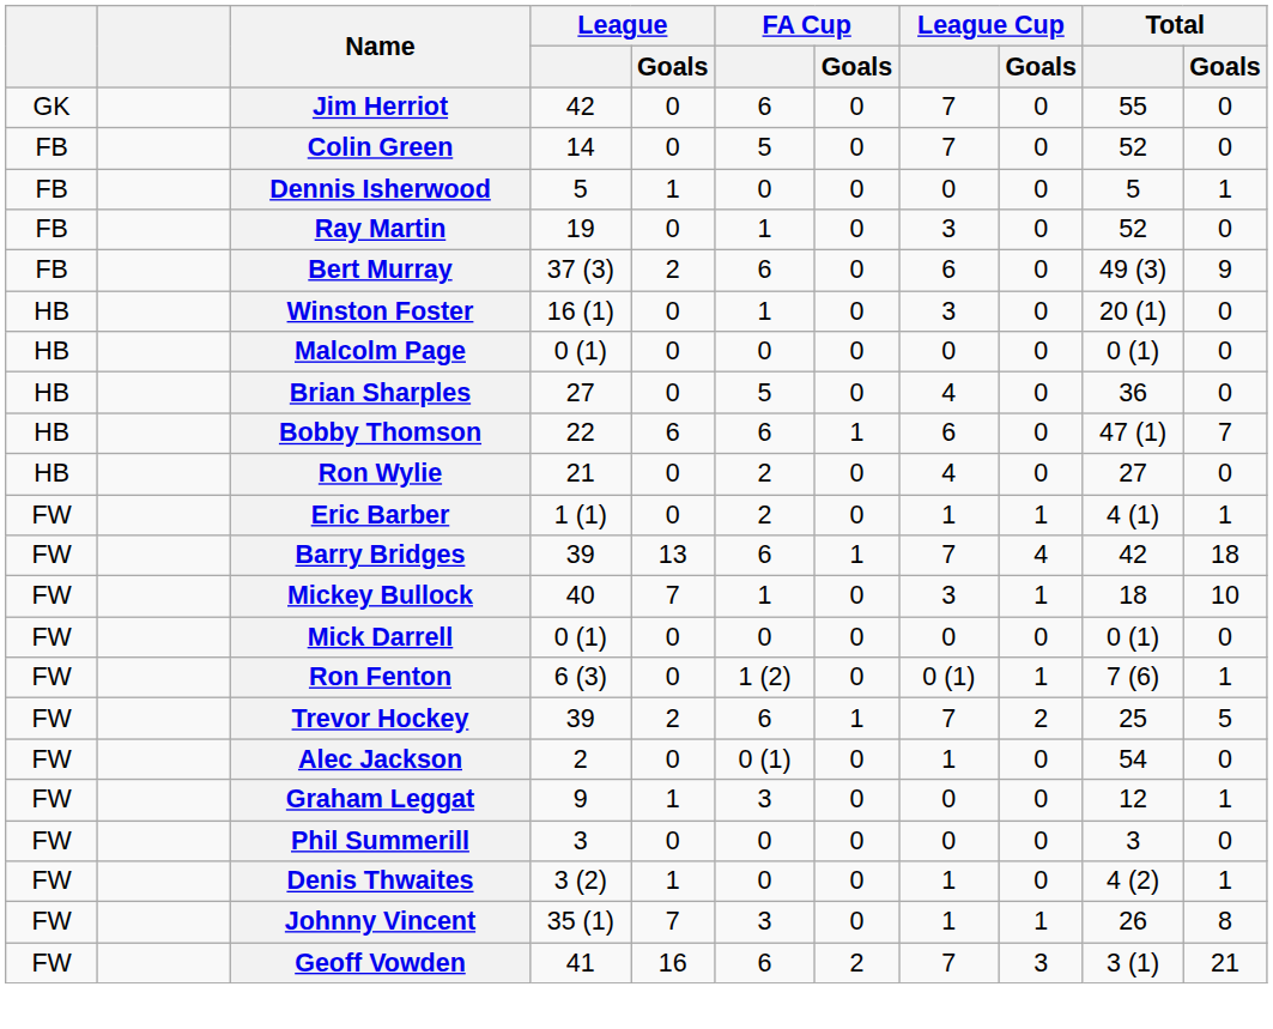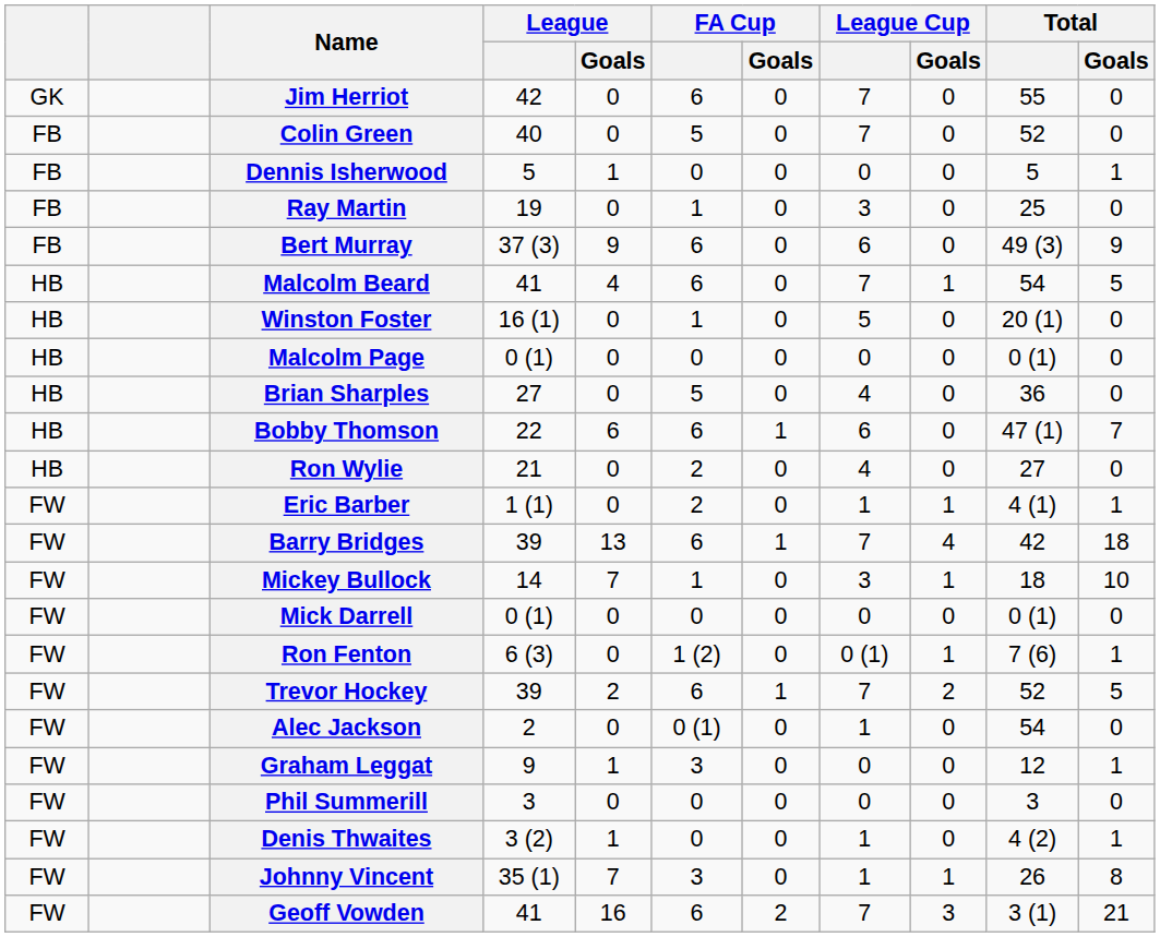Colin Green | League: 14 -> 40
Ray Martin | Total: 52 -> 25
Bert Murray | League / Goals: 2 -> 9
+ row: HB | Malcolm Beard | 41 | 4 | 6 | 0 | 7 | 1 | 54 | 5
Winston Foster | League Cup: 3 -> 5
Mickey Bullock | League: 40 -> 14
Trevor Hockey | Total: 25 -> 52
